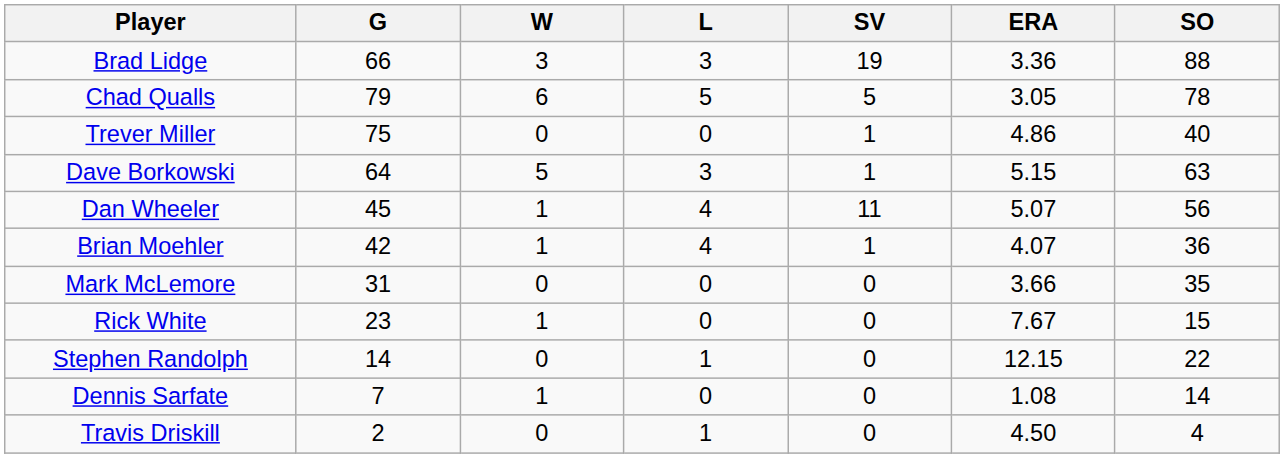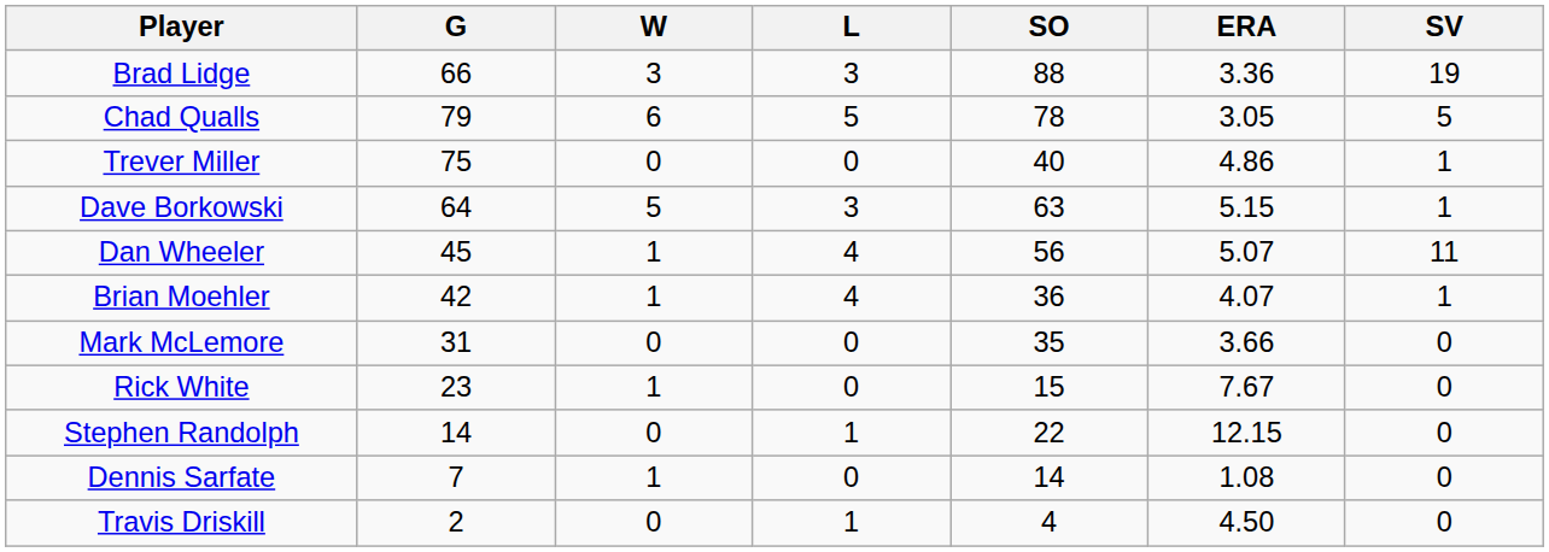columns swapped: SV <-> SO
